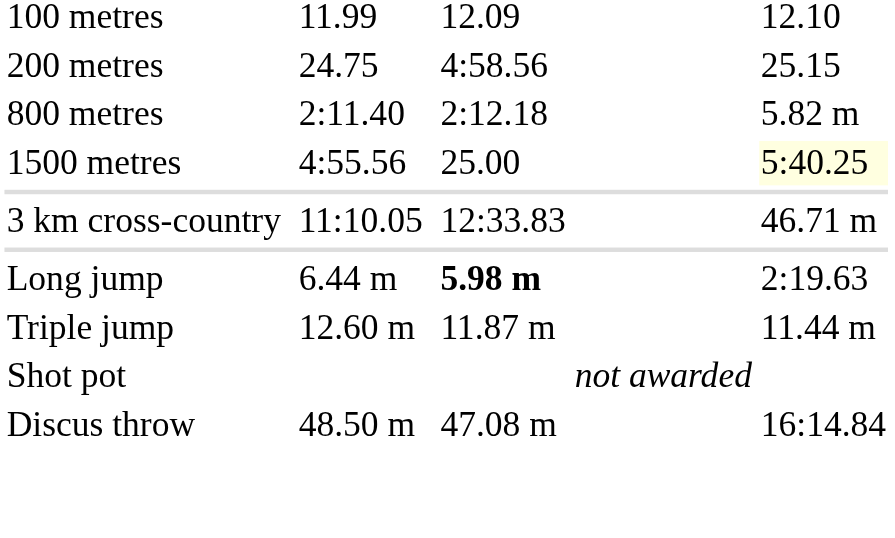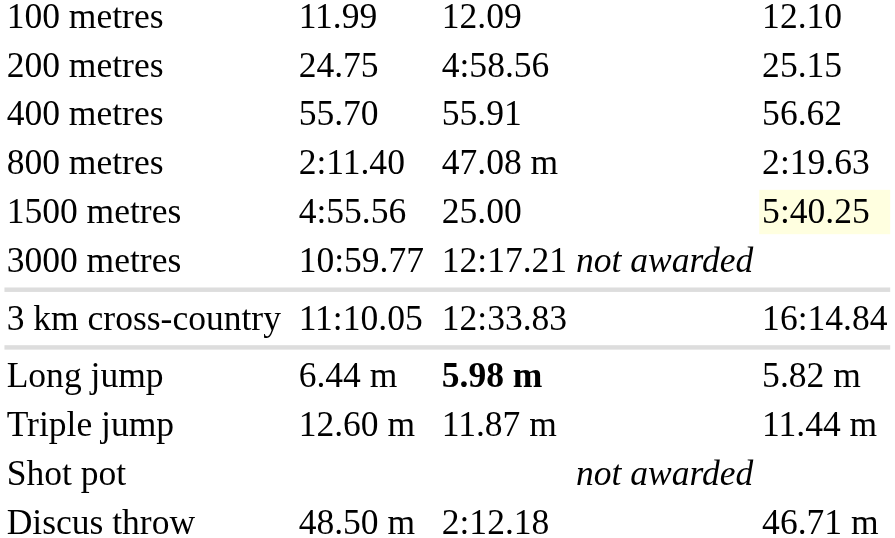+ row: 400 metres | 55.70 | 55.91 | 56.62
800 metres | column 5: 2:12.18 -> 47.08 m
800 metres | column 7: 5.82 m -> 2:19.63
+ row: 3000 metres | 10:59.77 | 12:17.21 | not awarded
3 km cross-country | column 7: 46.71 m -> 16:14.84
Long jump | column 7: 2:19.63 -> 5.82 m
Discus throw | column 5: 47.08 m -> 2:12.18
Discus throw | column 7: 16:14.84 -> 46.71 m
